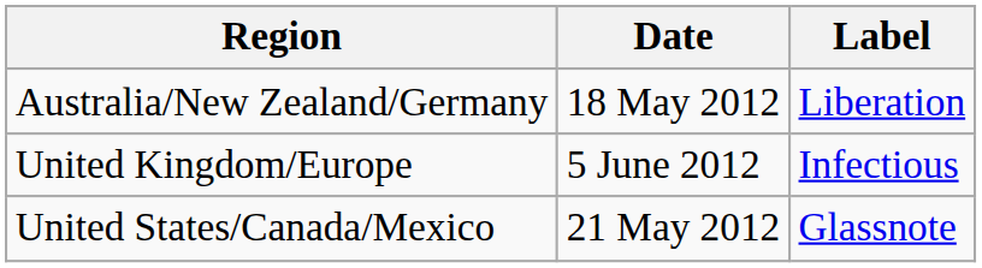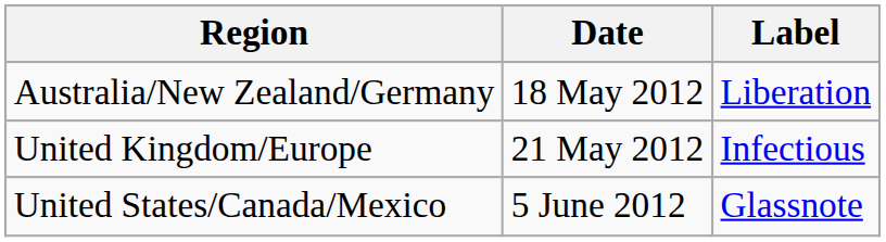United Kingdom/Europe | Date: 5 June 2012 -> 21 May 2012
United States/Canada/Mexico | Date: 21 May 2012 -> 5 June 2012
